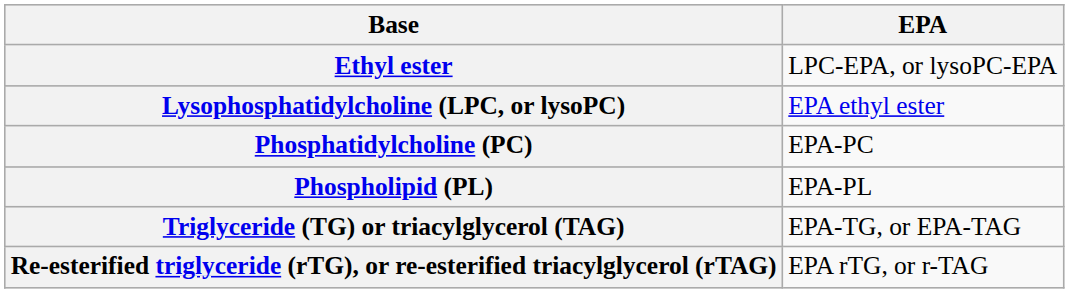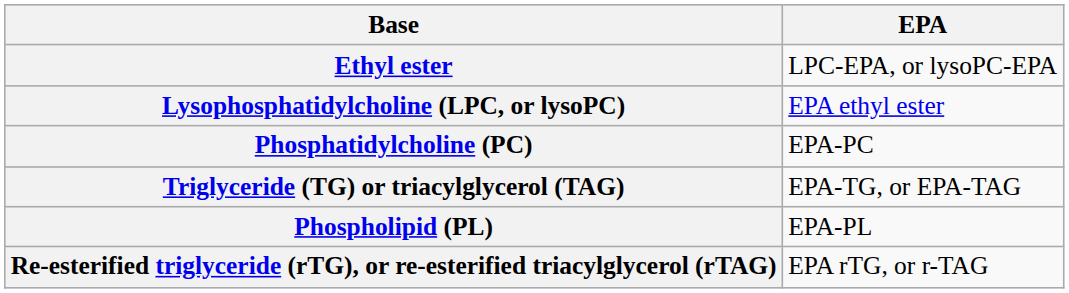rows swapped: Phospholipid (PL) <-> Triglyceride (TG) or triacylglycerol (TAG)
